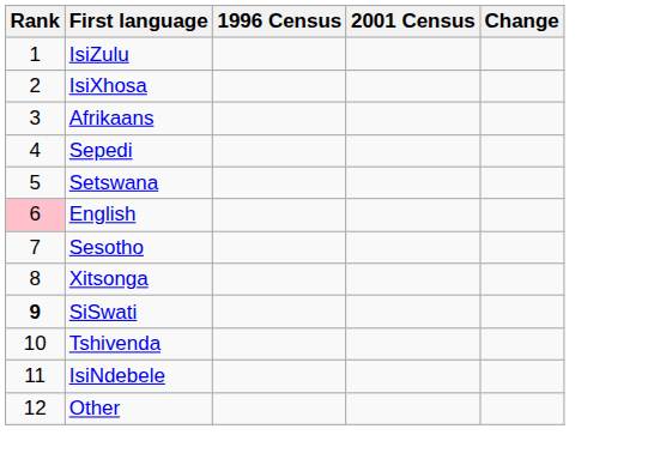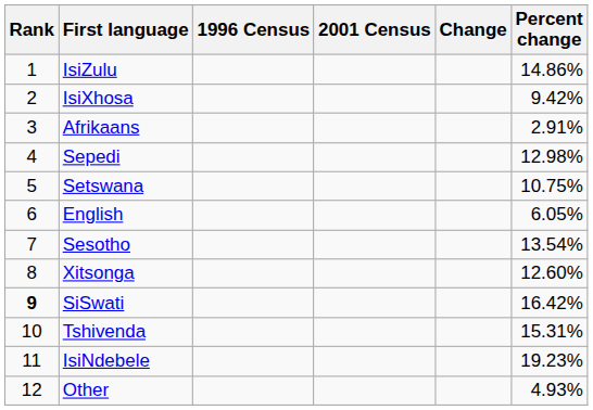+ column: Percent change | 14.86% | 9.42% | 2.91% | 12.98% | 10.75% | 6.05% | 13.54% | 12.60% | 16.42% | 15.31% | 19.23% | 4.93%
English | Rank: pink background -> no background
